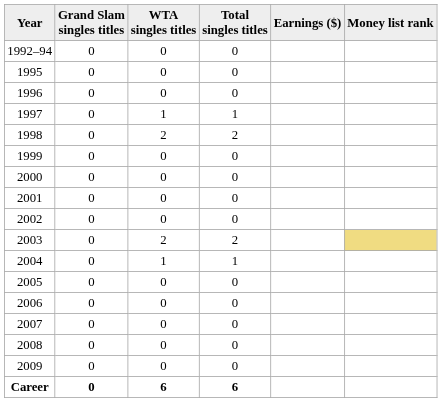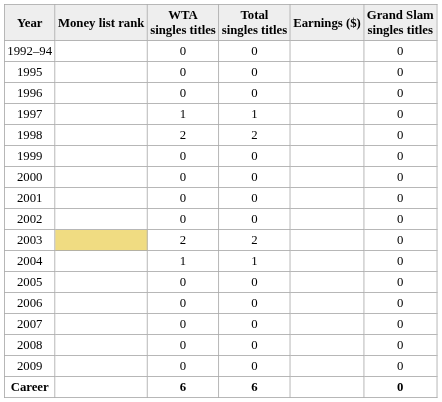columns swapped: Grand Slam singles titles <-> Money list rank
